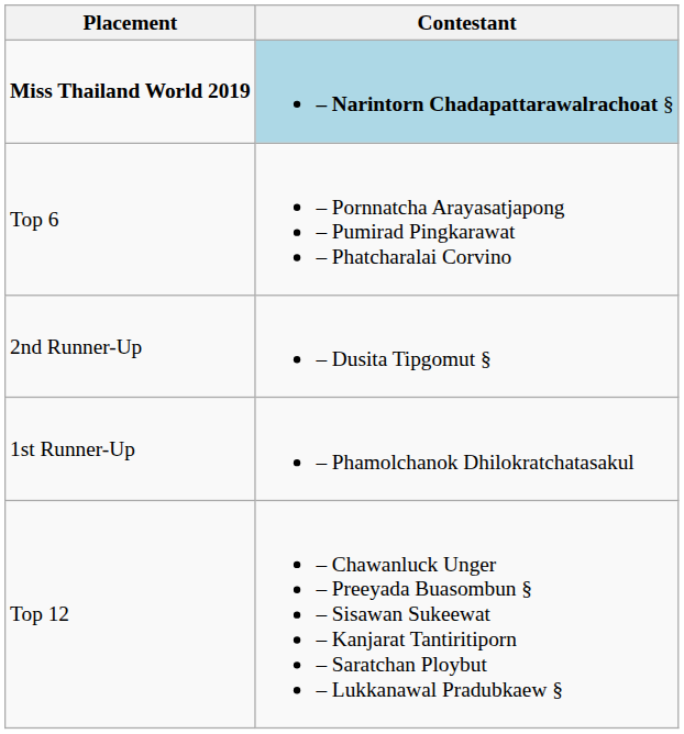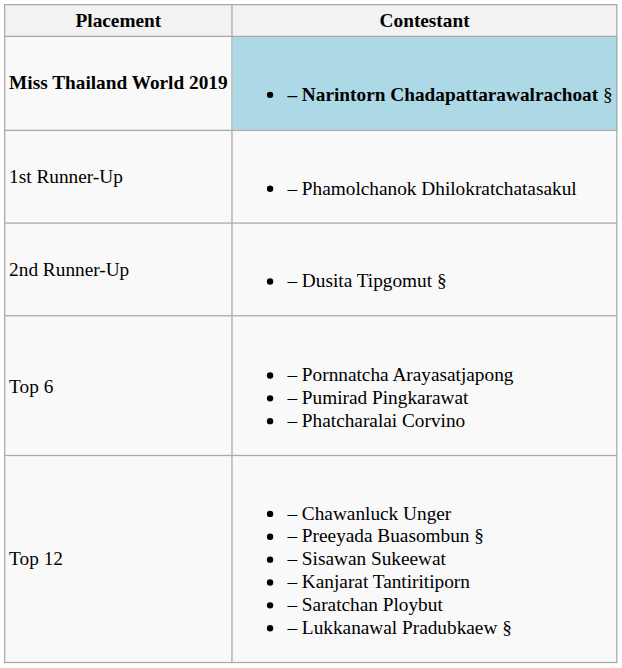rows swapped: 1st Runner-Up <-> Top 6
